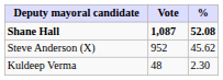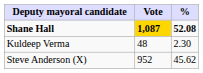Shane Hall | Vote: no background -> gold background
rows swapped: Steve Anderson (X) <-> Kuldeep Verma
